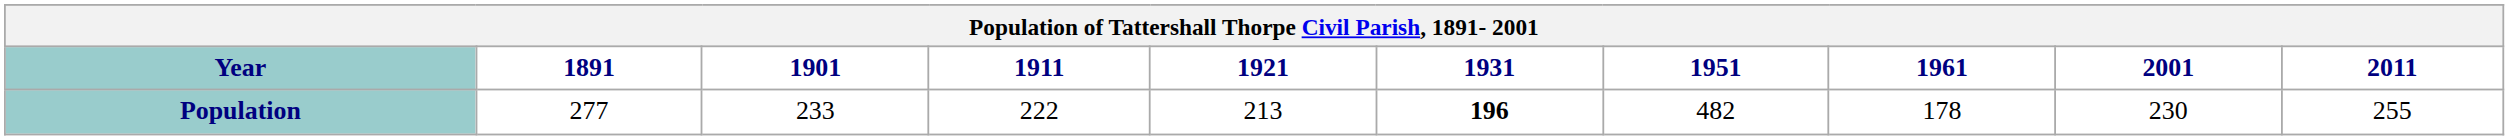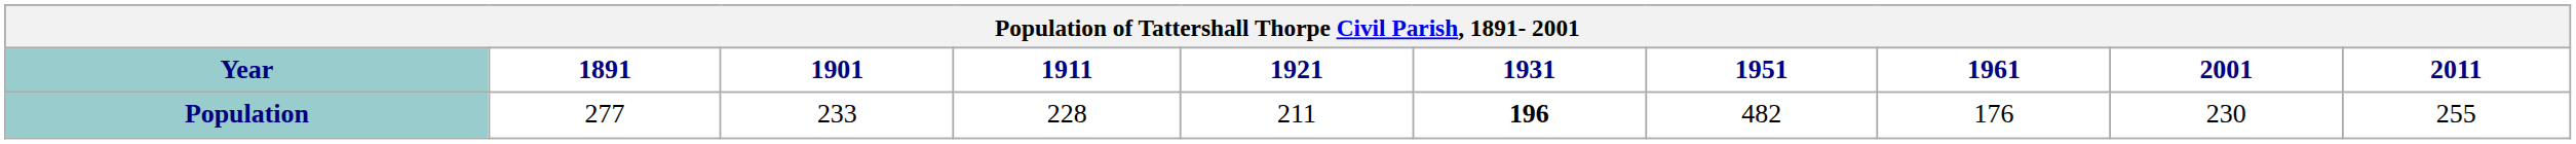Population | 1911: 222 -> 228
Population | 1921: 213 -> 211
Population | 1961: 178 -> 176
